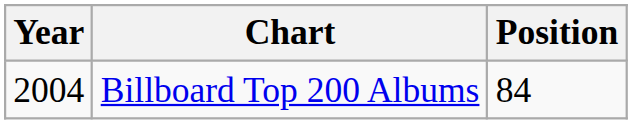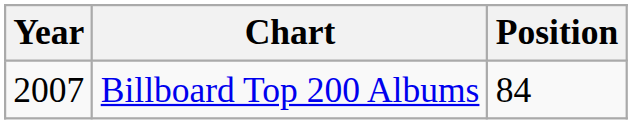Billboard Top 200 Albums | Year: 2004 -> 2007
